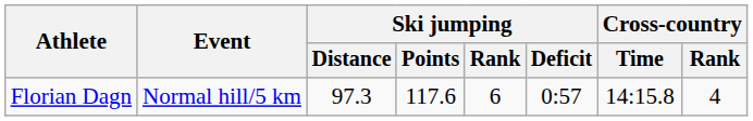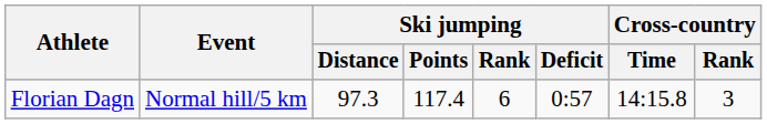Florian Dagn | Ski jumping / Points: 117.6 -> 117.4
Florian Dagn | Cross-country / Rank: 4 -> 3
